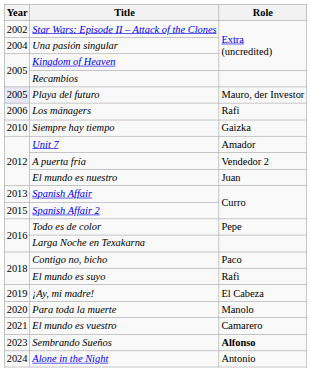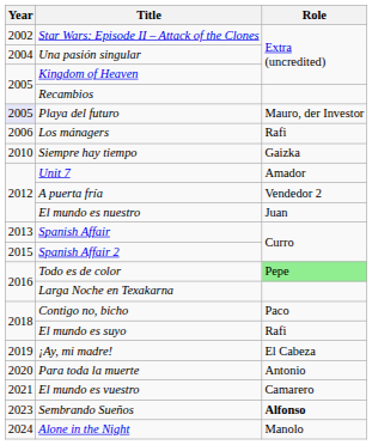Todo es de color | Role: no background -> lightgreen background
Para toda la muerte | Role: Manolo -> Antonio
Alone in the Night | Role: Antonio -> Manolo
